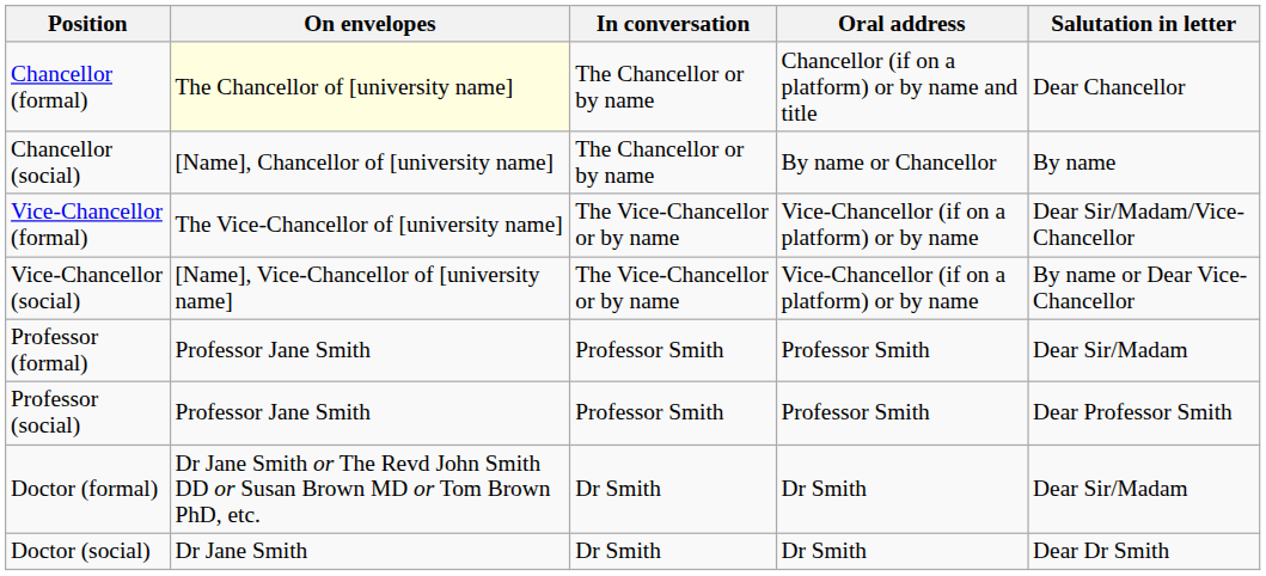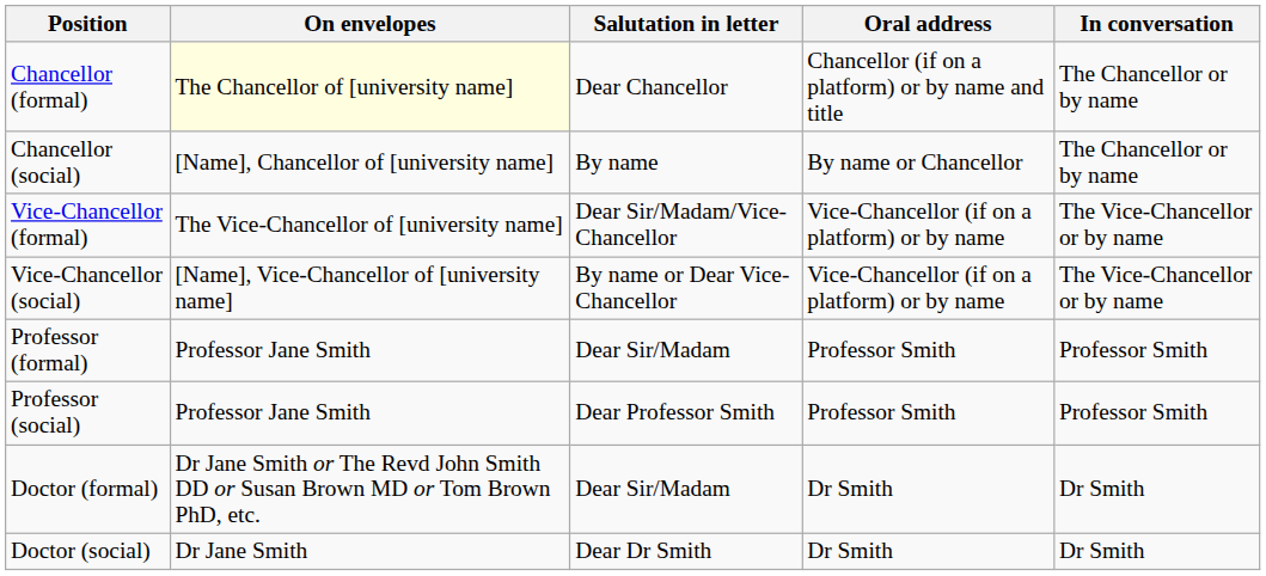columns swapped: Salutation in letter <-> In conversation
